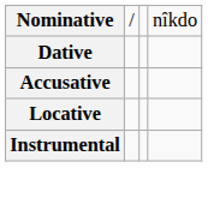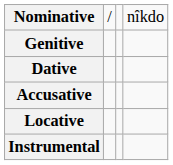+ row: Genitive
